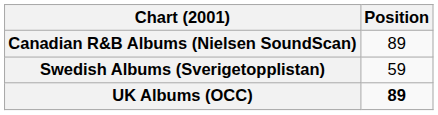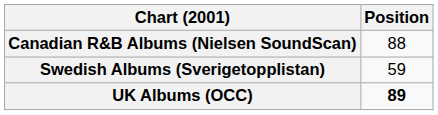Canadian R&B Albums (Nielsen SoundScan) | Position: 89 -> 88
